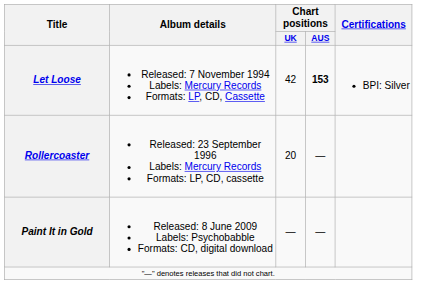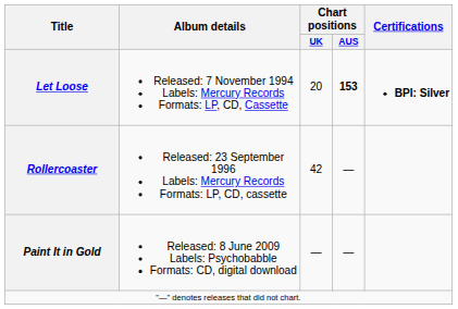Let Loose | Chart positions / UK: 42 -> 20
Let Loose | Certifications: normal -> bold
Rollercoaster | Chart positions / UK: 20 -> 42
